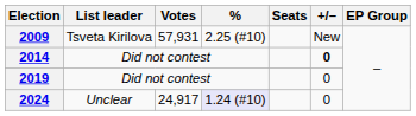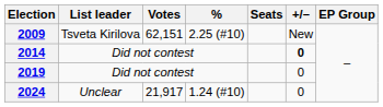2009 | Votes: 57,931 -> 62,151
2024 | Votes: 24,917 -> 21,917
2024 | %: lavender background -> no background
